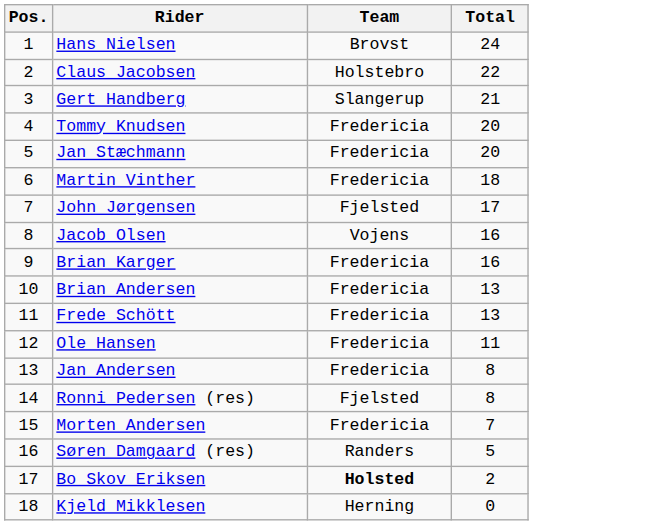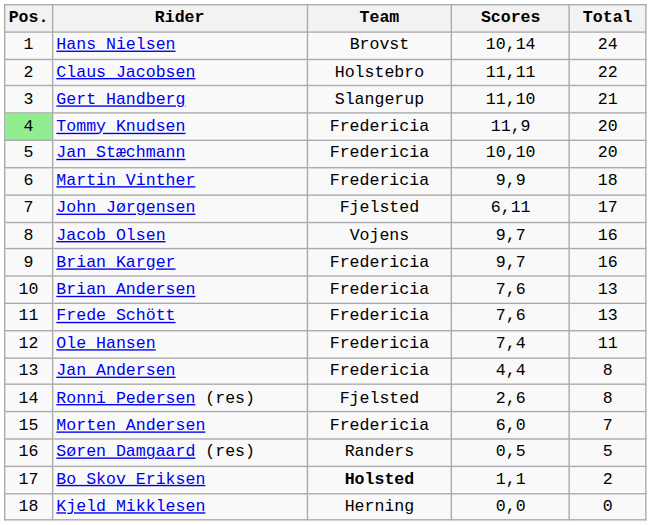+ column: Scores | 10,14 | 11,11 | 11,10 | 11,9 | 10,10 | 9,9 | 6,11 | 9,7 | 9,7 | 7,6 | 7,6 | 7,4 | 4,4 | 2,6 | 6,0 | 0,5 | 1,1 | 0,0
Tommy Knudsen | Pos.: no background -> lightgreen background
